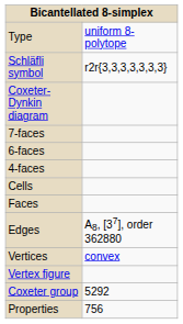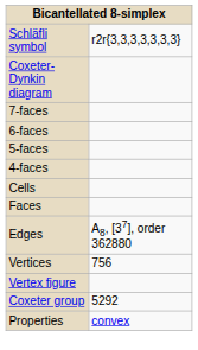- row: Type | uniform 8-polytope
+ row: 5-faces
Vertices | column 2: convex -> 756
Properties | column 2: 756 -> convex
